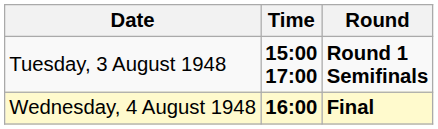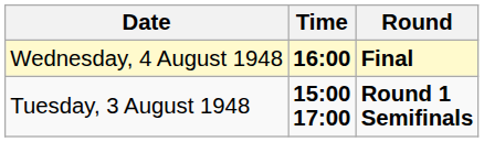rows swapped: Tuesday, 3 August 1948 <-> Wednesday, 4 August 1948
